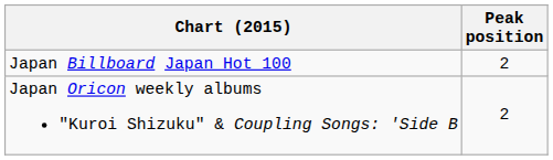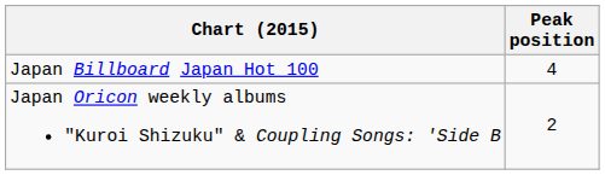Japan Billboard Japan Hot 100 | Peak position: 2 -> 4
